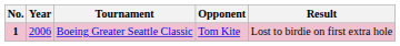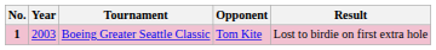Boeing Greater Seattle Classic | Year: 2006 -> 2003
